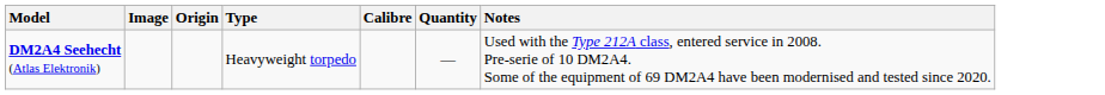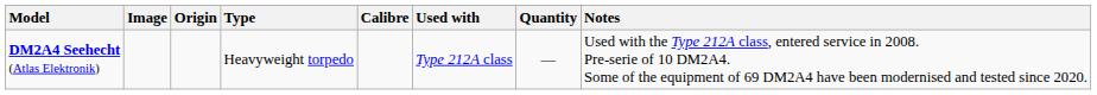+ column: Used with | Type 212A class
